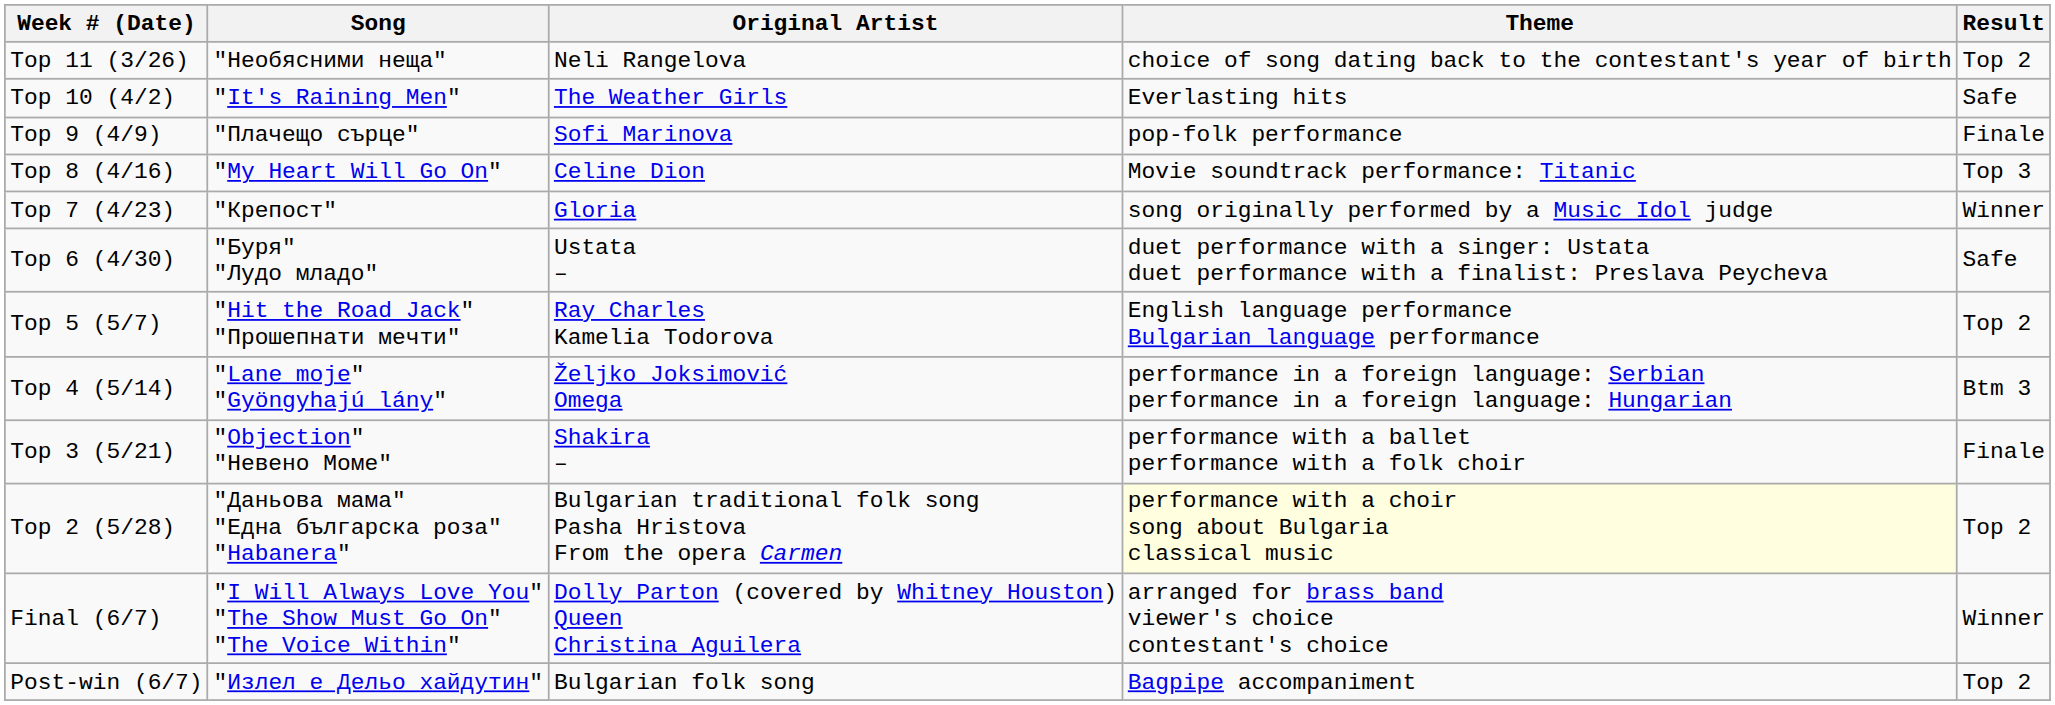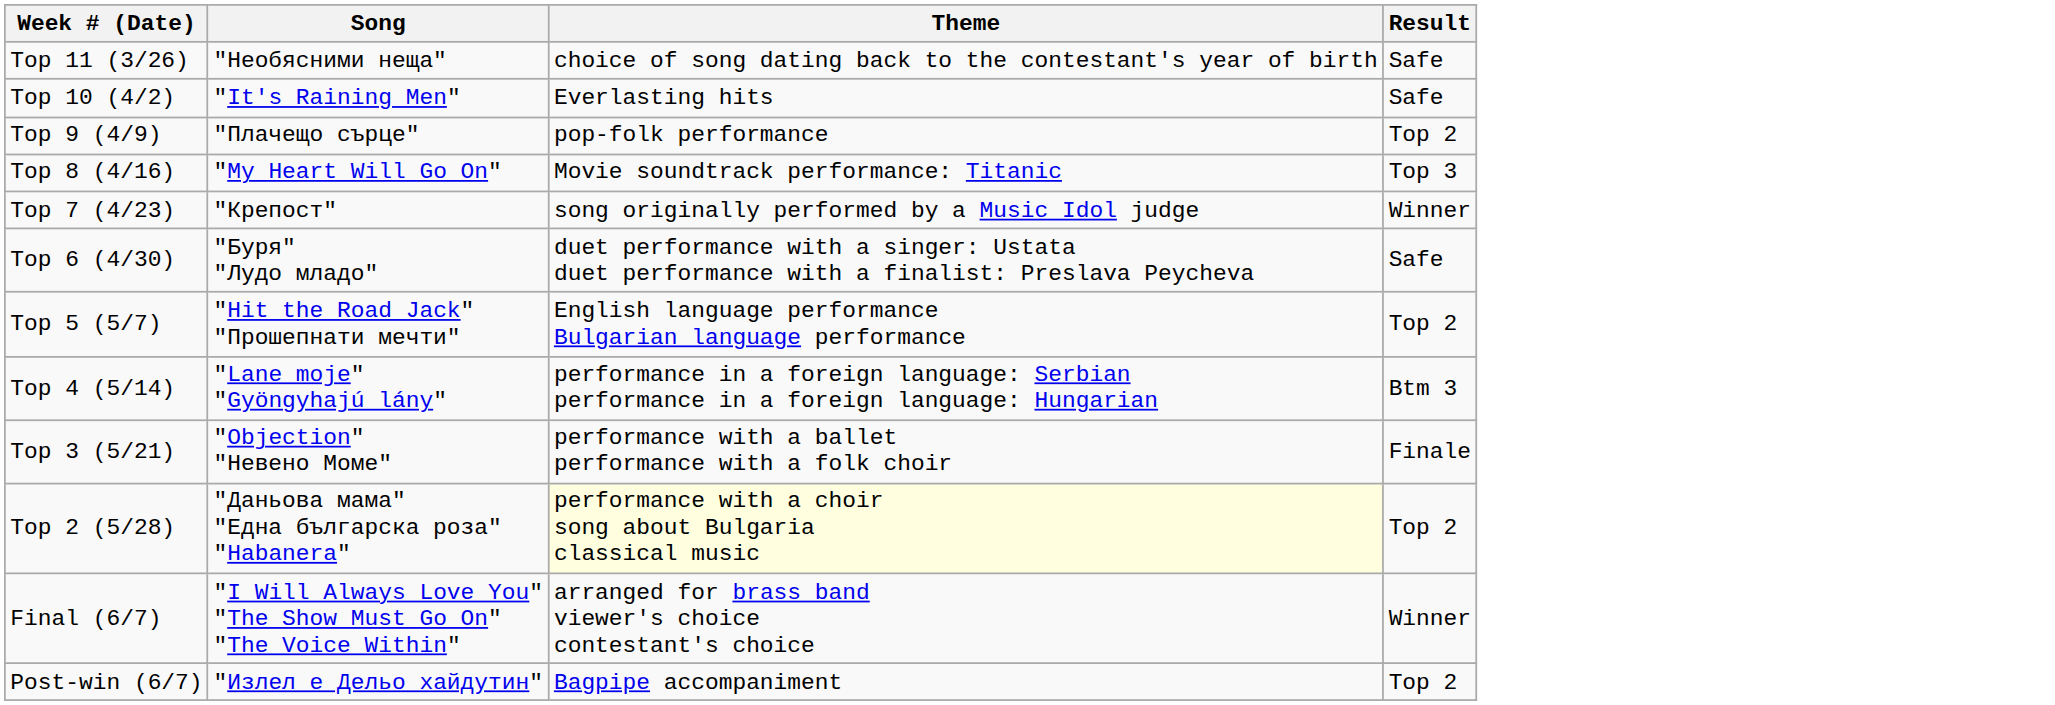- column: Original Artist | Neli Rangelova | The Weather Girls | Sofi Marinova | Celine Dion | Gloria | Ustata – | Ray Charles Kamelia Todorova | Željko Joksimović Omega | Shakira – | Bulgarian traditional folk song Pasha Hristova From the opera Carmen | Dolly Parton (covered by Whitney Houston) Queen Christina Aguilera | Bulgarian folk song
Top 11 (3/26) | Result: Top 2 -> Safe
Top 9 (4/9) | Result: Finale -> Top 2
